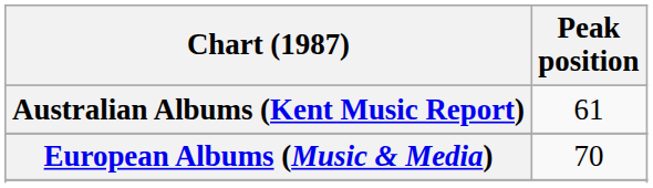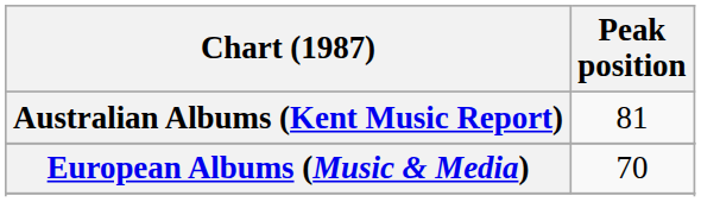Australian Albums (Kent Music Report) | Peak position: 61 -> 81
